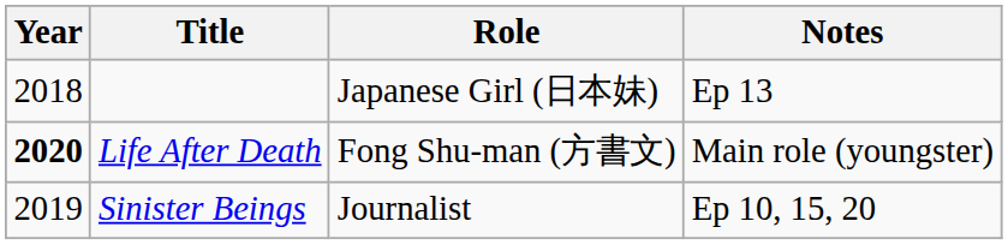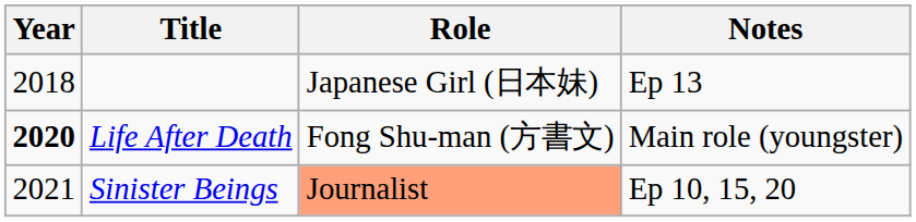Sinister Beings | Year: 2019 -> 2021
Sinister Beings | Role: no background -> lightsalmon background
